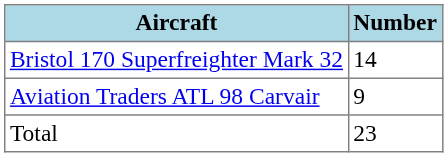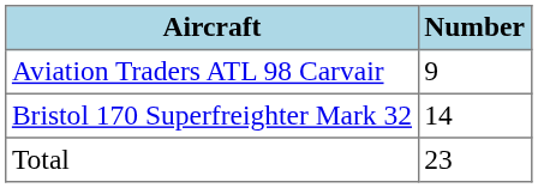rows swapped: Aviation Traders ATL 98 Carvair <-> Bristol 170 Superfreighter Mark 32
